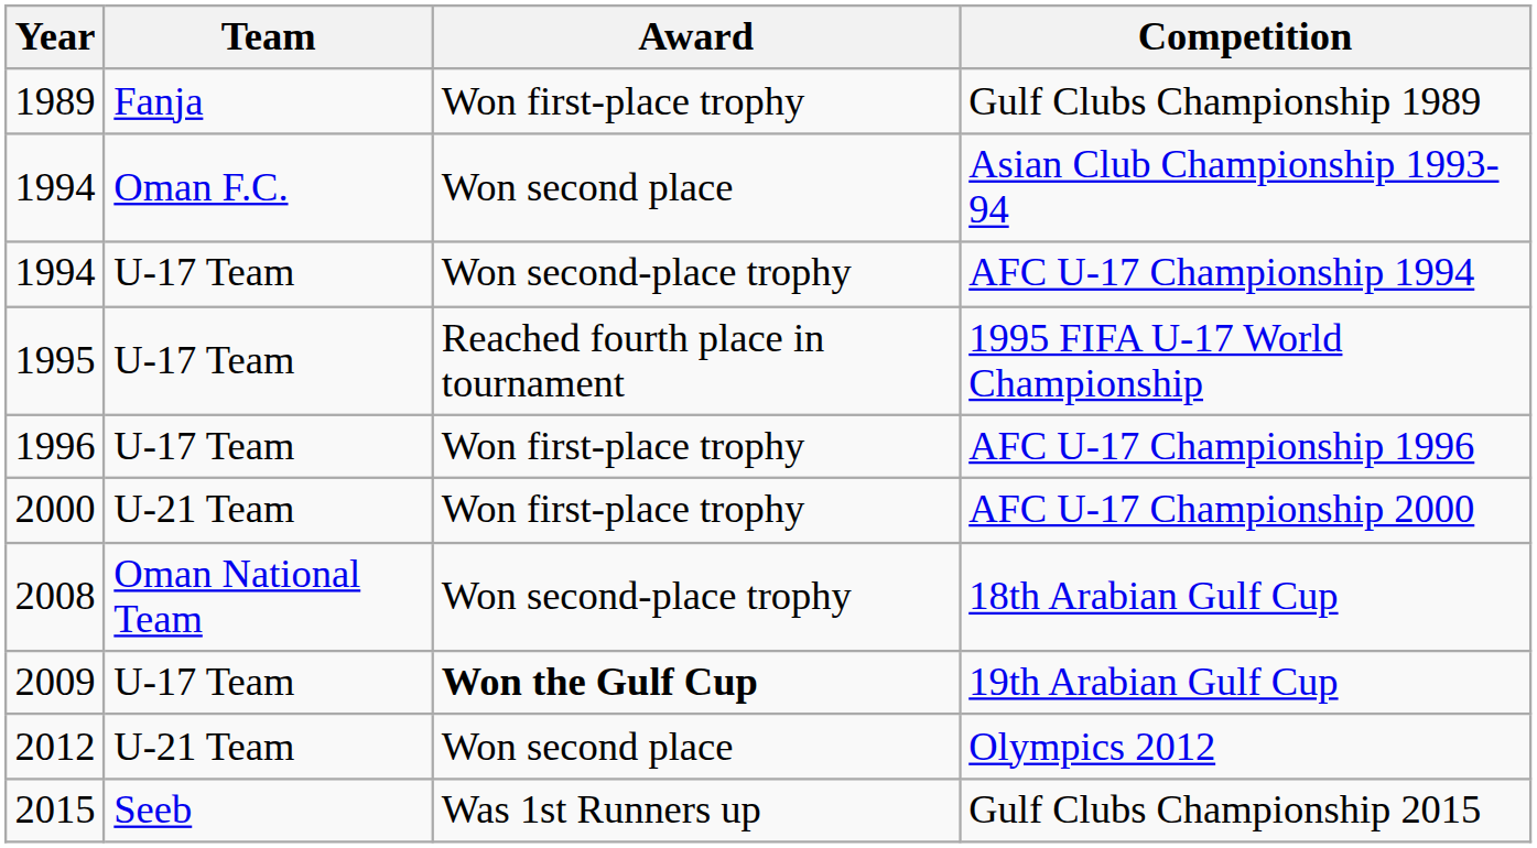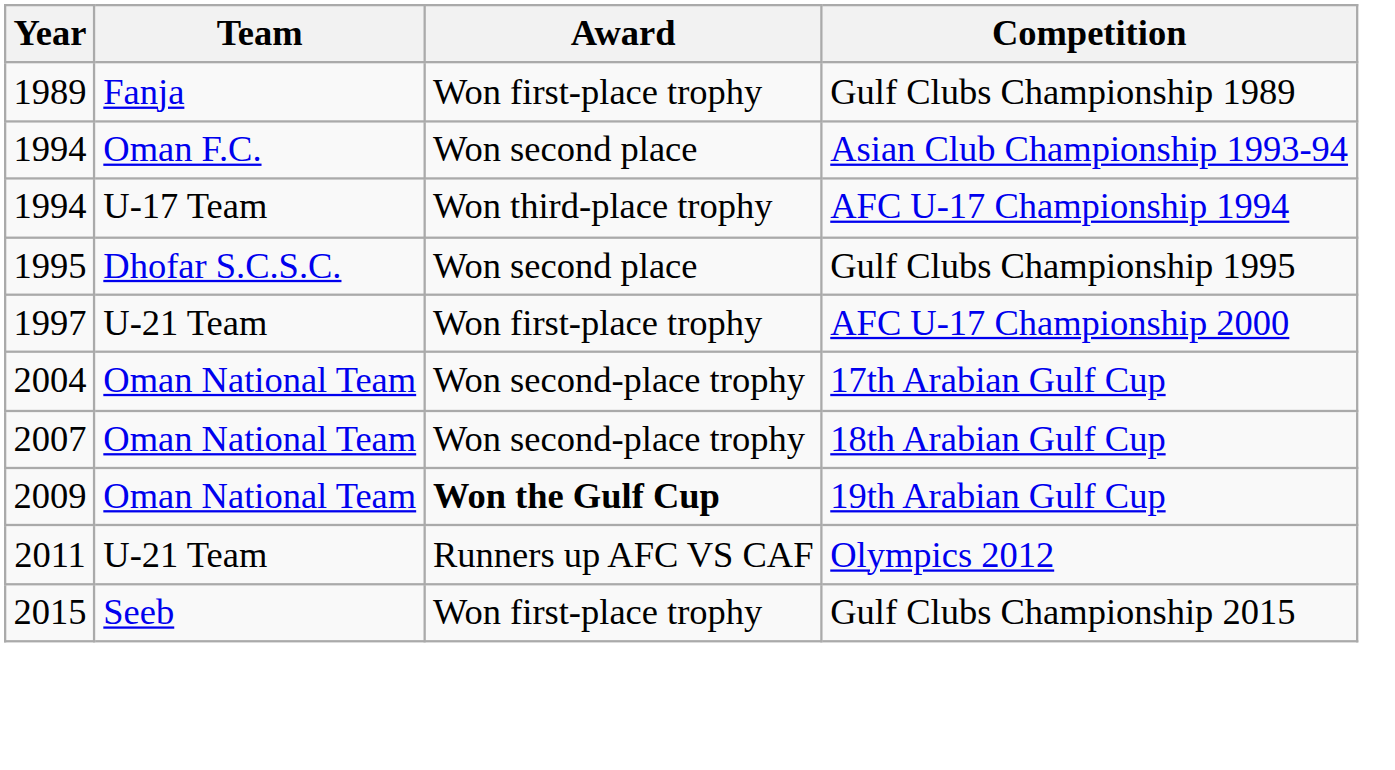AFC U-17 Championship 1994 | Award: Won second-place trophy -> Won third-place trophy
- row: 1995 | U-17 Team | Reached fourth place in tournament | 1995 FIFA U-17 World Championship
+ row: 1995 | Dhofar S.C.S.C. | Won second place | Gulf Clubs Championship 1995
- row: 1996 | U-17 Team | Won first-place trophy | AFC U-17 Championship 1996
AFC U-17 Championship 2000 | Year: 2000 -> 1997
+ row: 2004 | Oman National Team | Won second-place trophy | 17th Arabian Gulf Cup
18th Arabian Gulf Cup | Year: 2008 -> 2007
19th Arabian Gulf Cup | Team: U-17 Team -> Oman National Team
Olympics 2012 | Year: 2012 -> 2011
Olympics 2012 | Award: Won second place -> Runners up AFC VS CAF
Gulf Clubs Championship 2015 | Award: Was 1st Runners up -> Won first-place trophy
